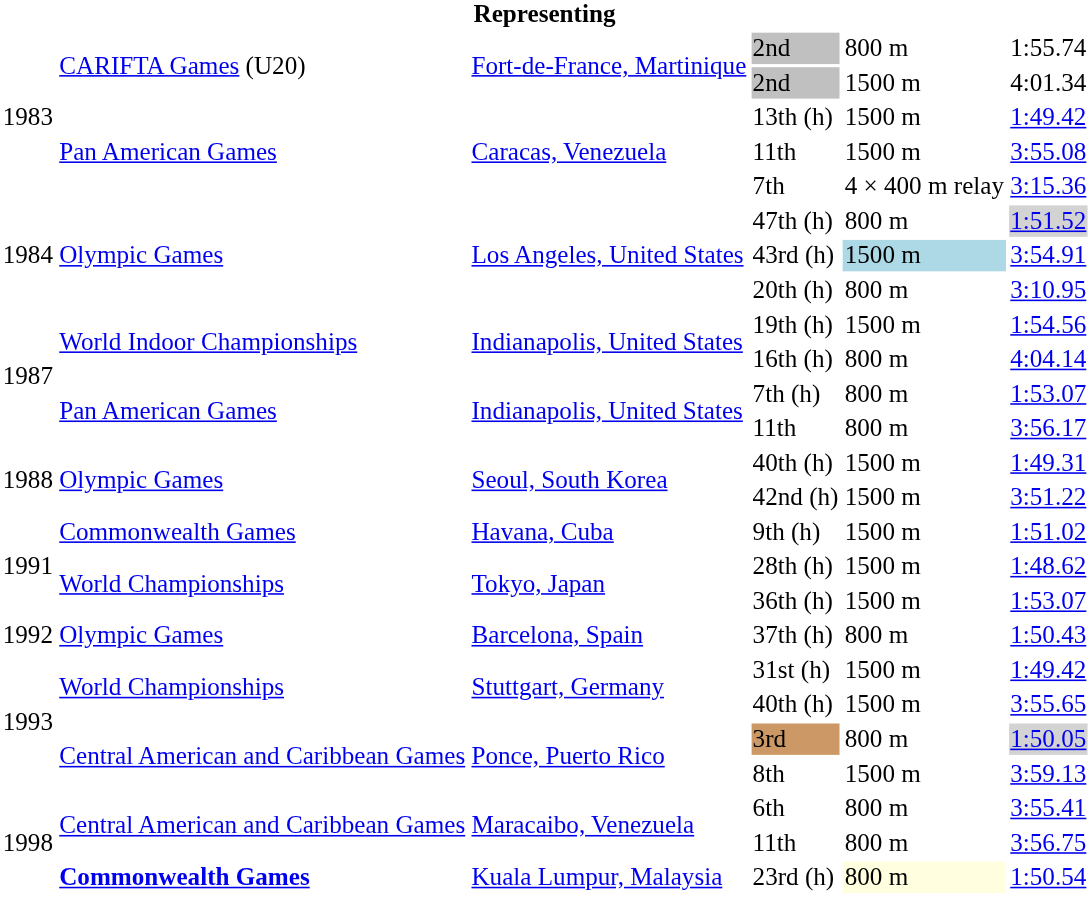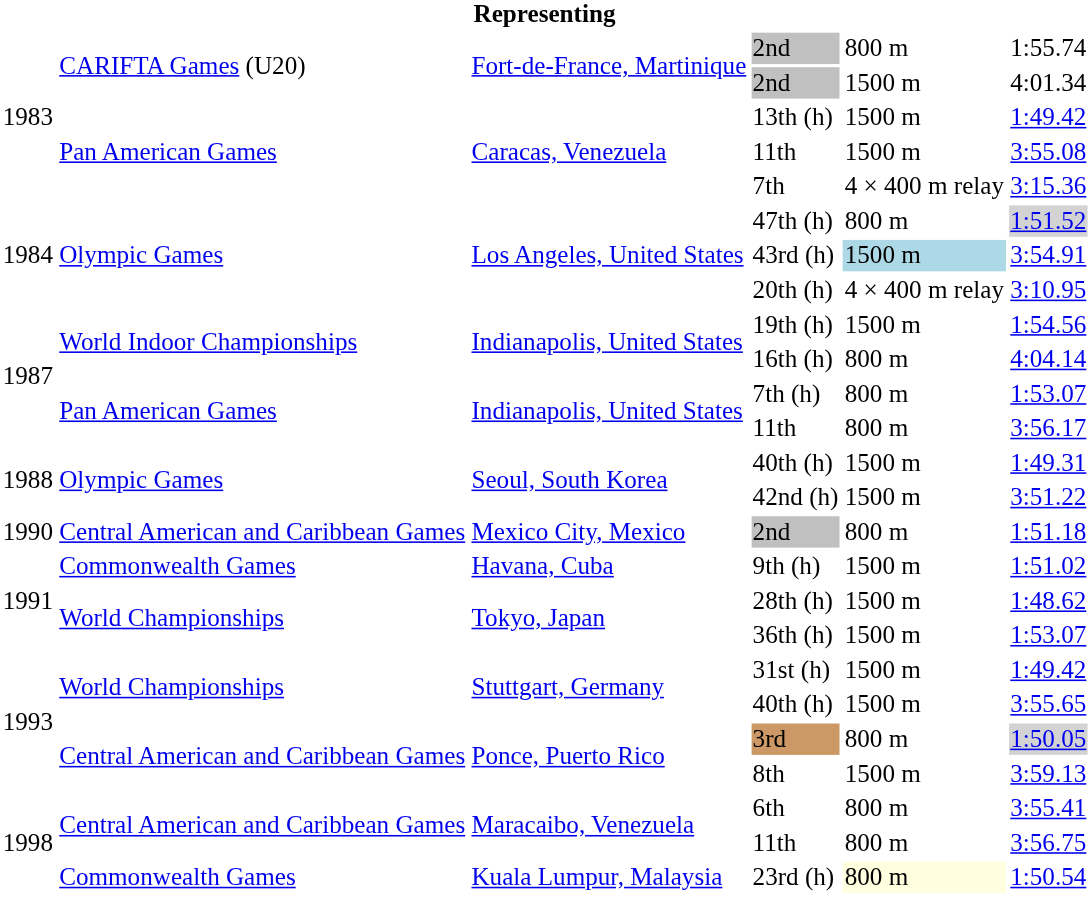20th (h) | column 5: 800 m -> 4 × 400 m relay
+ row: 1990 | Central American and Caribbean Games | Mexico City, Mexico | 2nd | 800 m | 1:51.18
- row: 1992 | Olympic Games | Barcelona, Spain | 37th (h) | 800 m | 1:50.43
23rd (h) | column 2: bold -> normal
